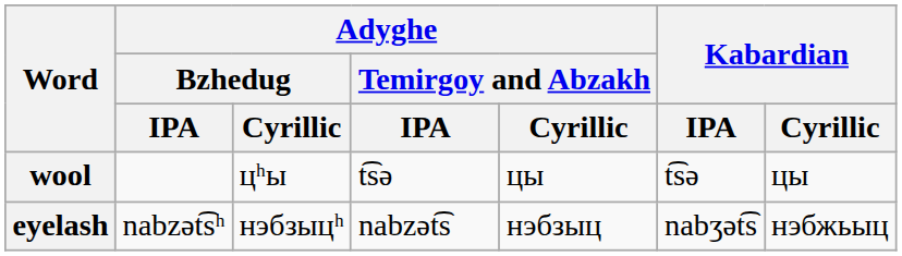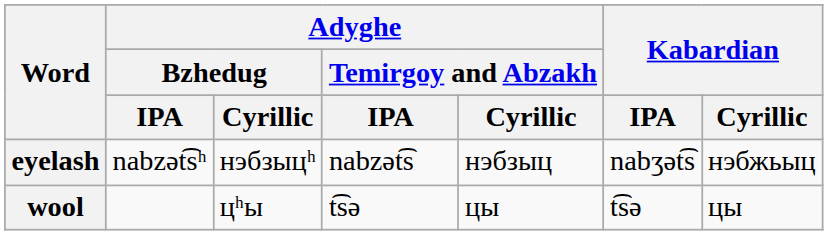rows swapped: wool <-> eyelash
